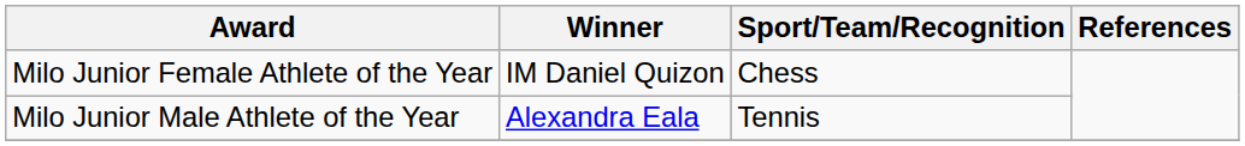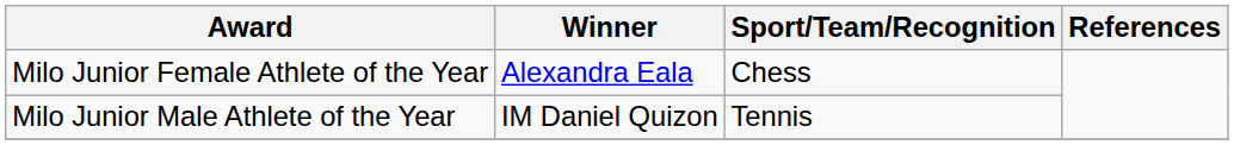Milo Junior Female Athlete of the Year | Winner: IM Daniel Quizon -> Alexandra Eala
Milo Junior Male Athlete of the Year | Winner: Alexandra Eala -> IM Daniel Quizon
